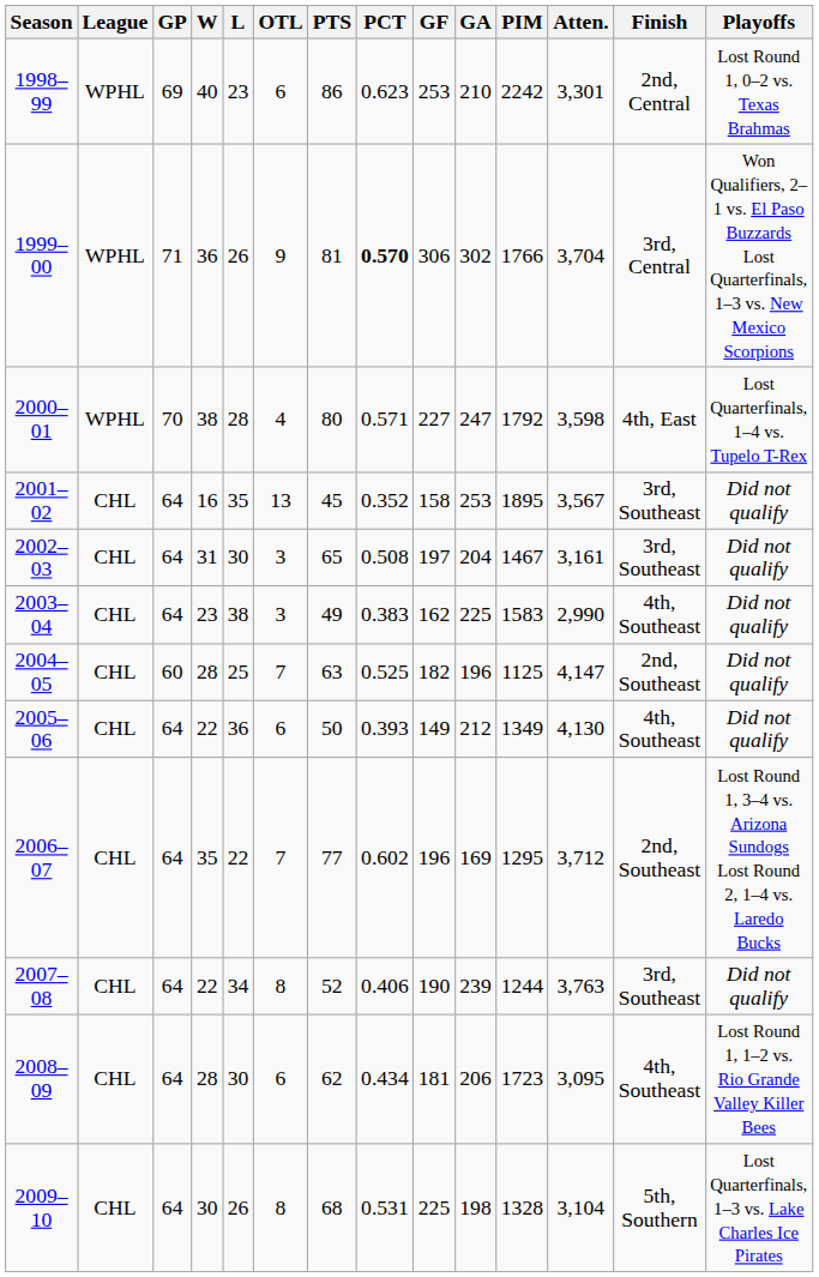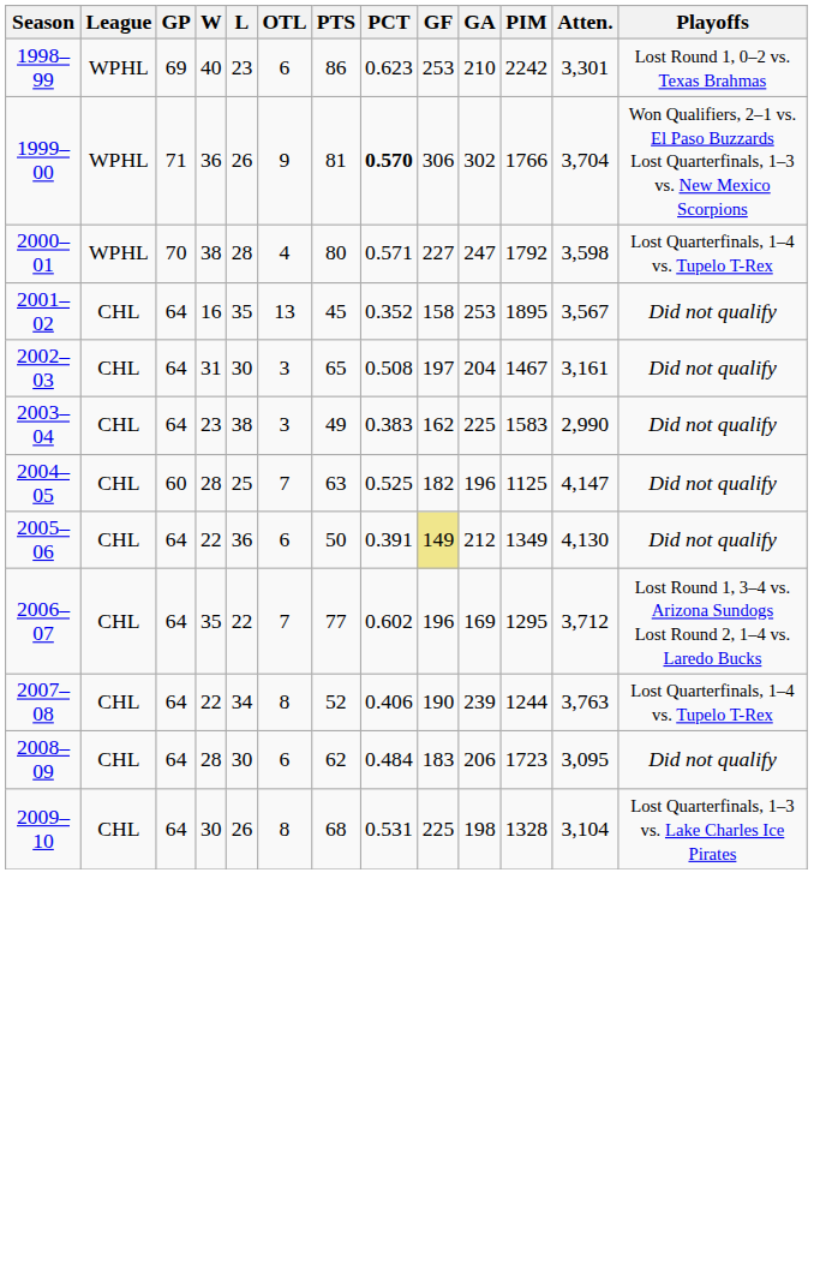- column: Finish | 2nd, Central | 3rd, Central | 4th, East | 3rd, Southeast | 3rd, Southeast | 4th, Southeast | 2nd, Southeast | 4th, Southeast | 2nd, Southeast | 3rd, Southeast | 4th, Southeast | 5th, Southern
2005–06 | PCT: 0.393 -> 0.391
2005–06 | GF: no background -> khaki background
2007–08 | Playoffs: Did not qualify -> Lost Quarterfinals, 1–4 vs. Tupelo T-Rex
2008–09 | PCT: 0.434 -> 0.484
2008–09 | GF: 181 -> 183
2008–09 | Playoffs: Lost Round 1, 1–2 vs. Rio Grande Valley Killer Bees -> Did not qualify
